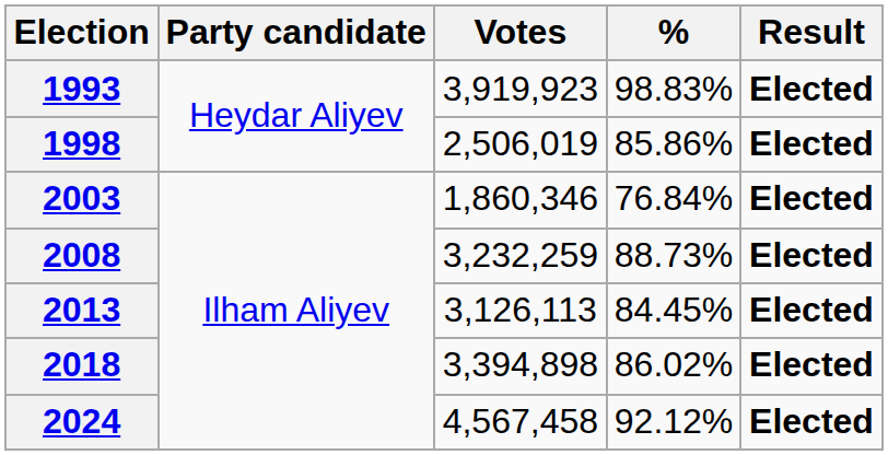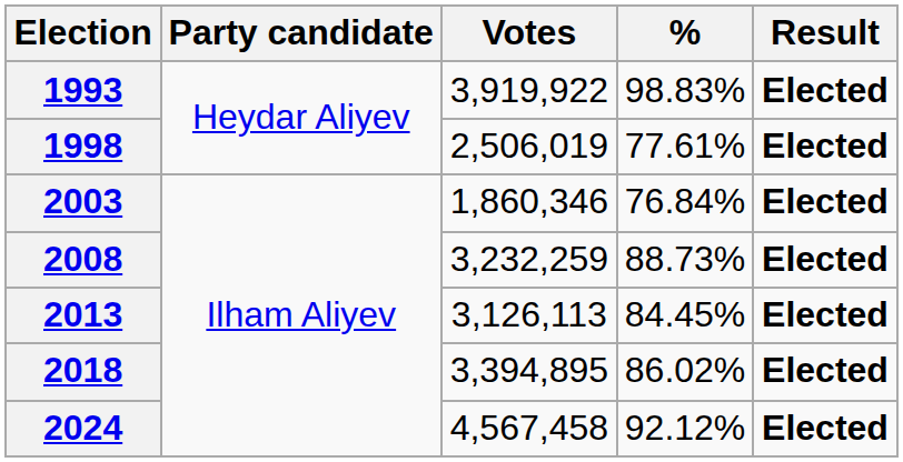1993 | Votes: 3,919,923 -> 3,919,922
1998 | %: 85.86% -> 77.61%
2018 | Votes: 3,394,898 -> 3,394,895
